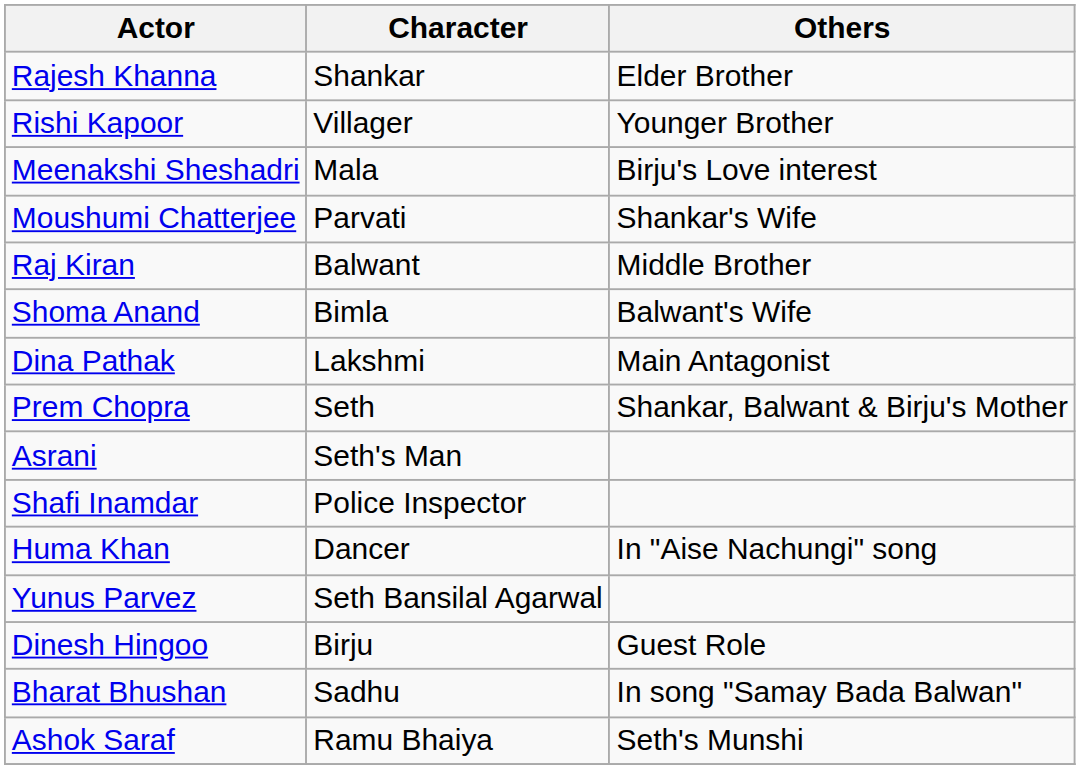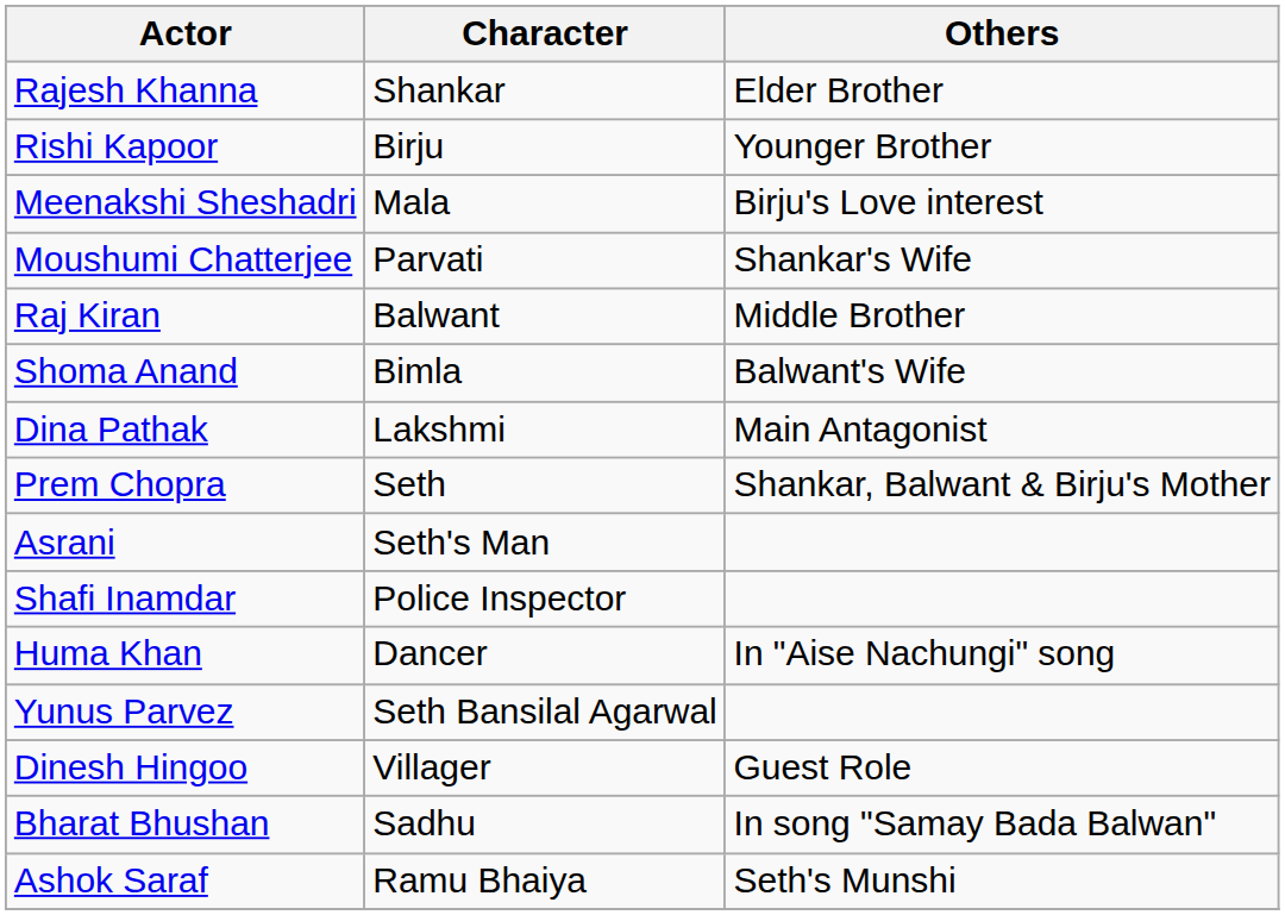Rishi Kapoor | Character: Villager -> Birju
Dinesh Hingoo | Character: Birju -> Villager
